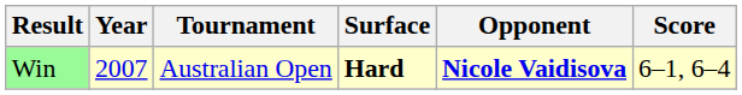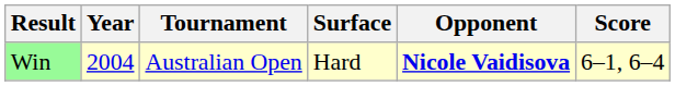Win | Year: 2007 -> 2004
Win | Surface: bold -> normal
